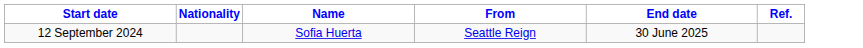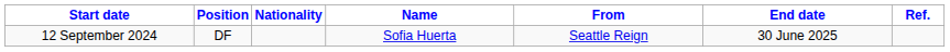+ column: Position | DF
